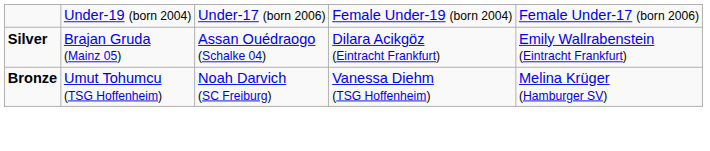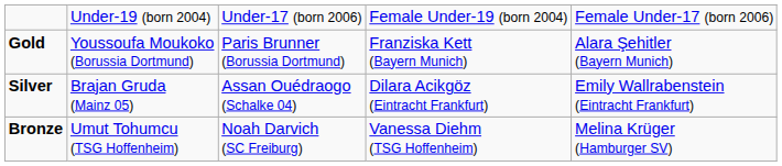+ row: Gold | Youssoufa Moukoko (Borussia Dortmund) | Paris Brunner (Borussia Dortmund) | Franziska Kett (Bayern Munich) | Alara Şehitler (Bayern Munich)
